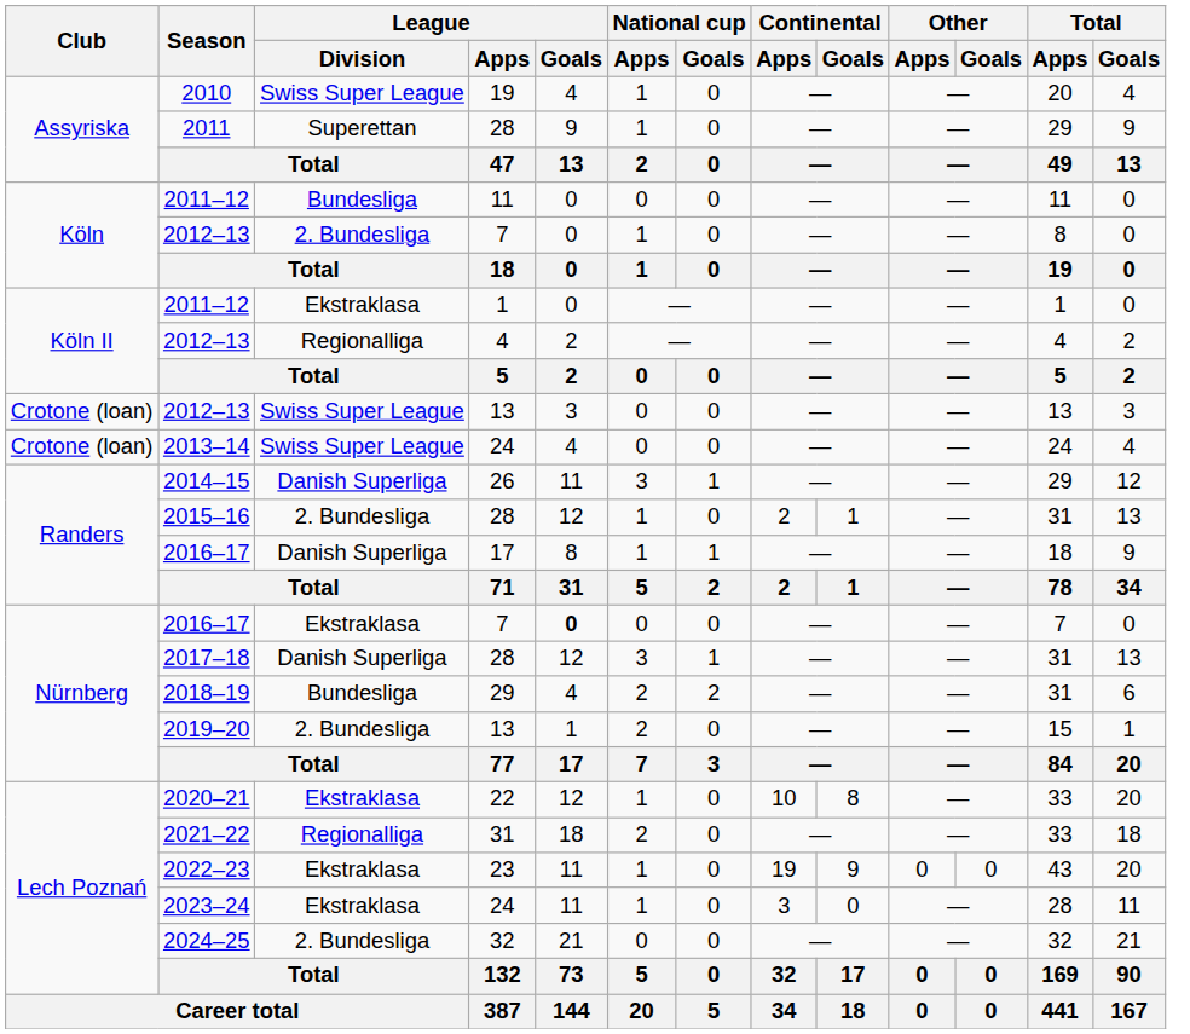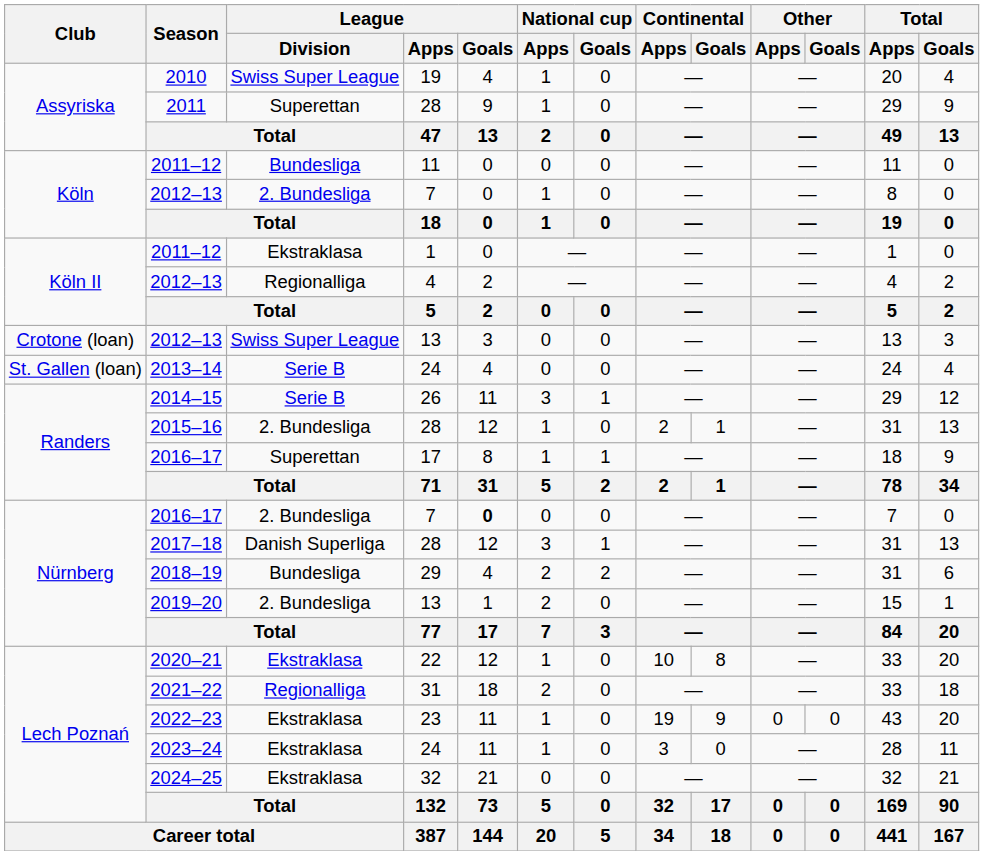2013–14 | Club: Crotone (loan) -> St. Gallen (loan)
2013–14 | League / Division: Swiss Super League -> Serie B
2014–15 | League / Division: Danish Superliga -> Serie B
2016–17 / 17 | League / Division: Danish Superliga -> Superettan
2016–17 / 7 | League / Division: Ekstraklasa -> 2. Bundesliga
2024–25 | League / Division: 2. Bundesliga -> Ekstraklasa
